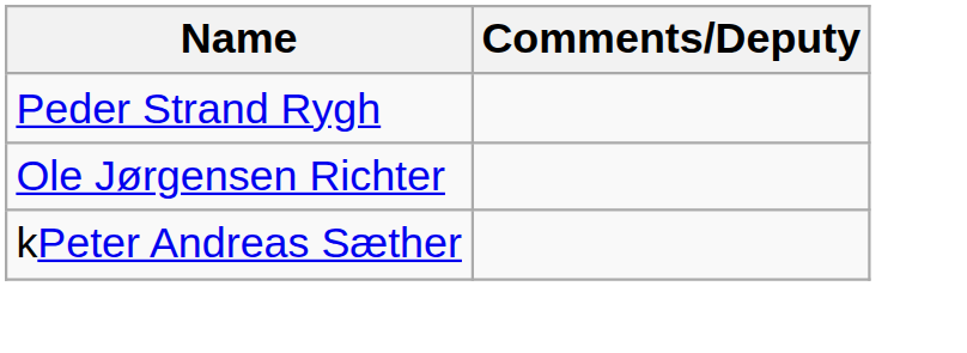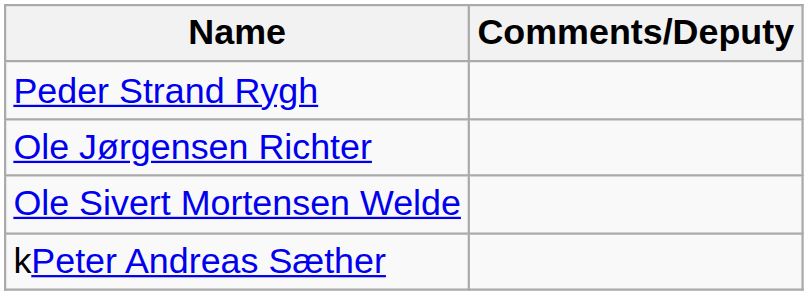+ row: Ole Sivert Mortensen Welde
